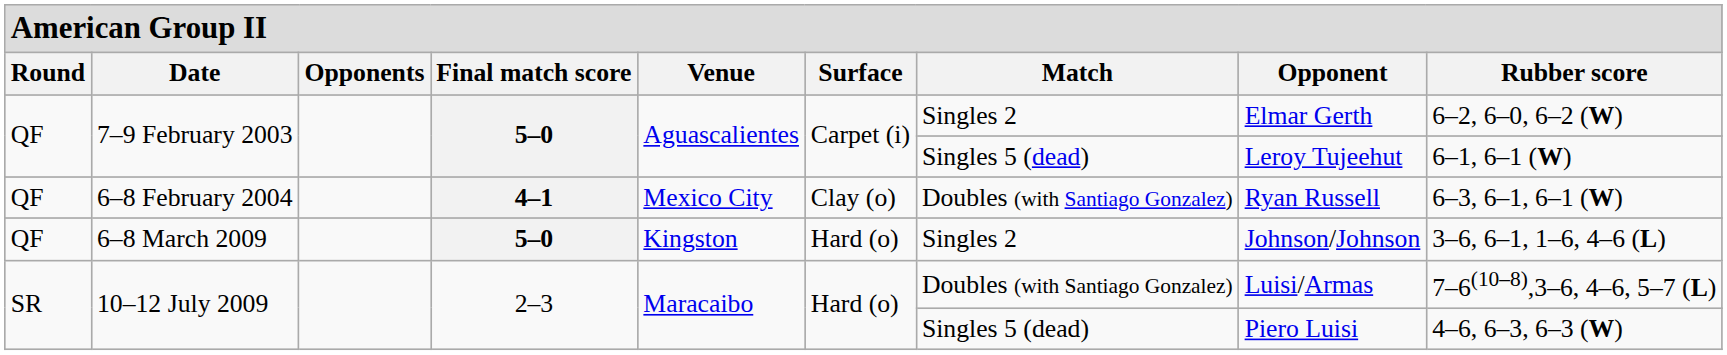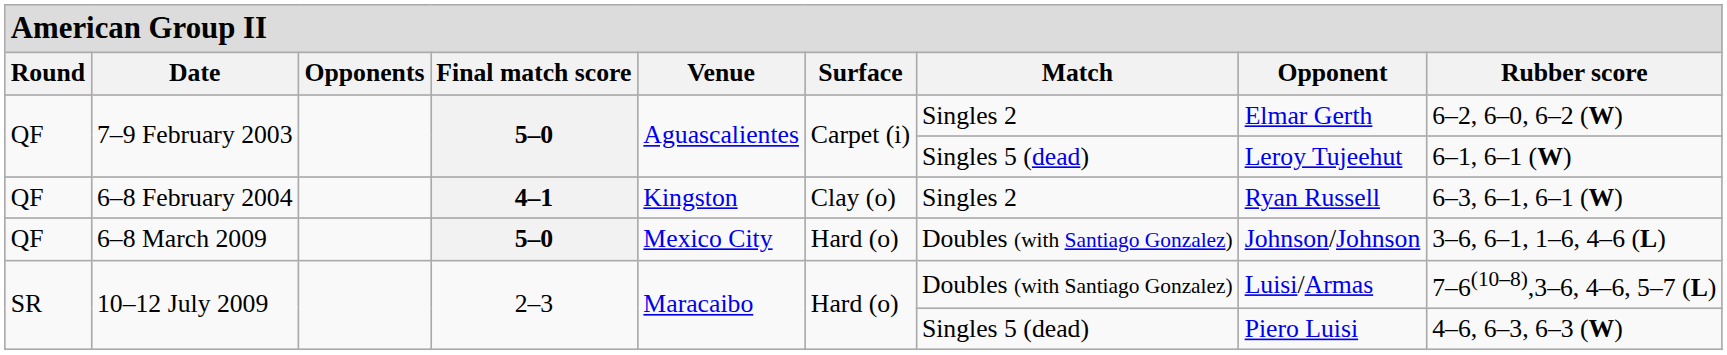6–8 February 2004 | column 5: Mexico City -> Kingston
6–8 February 2004 | column 7: Doubles (with Santiago Gonzalez) -> Singles 2
6–8 March 2009 | column 5: Kingston -> Mexico City
6–8 March 2009 | column 7: Singles 2 -> Doubles (with Santiago Gonzalez)
